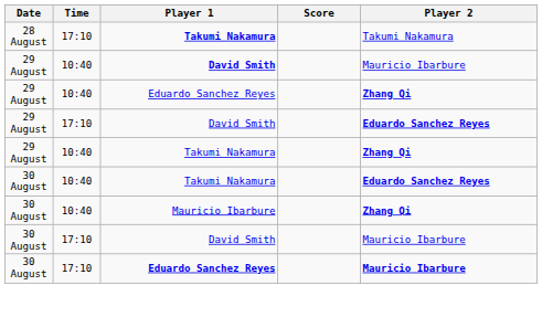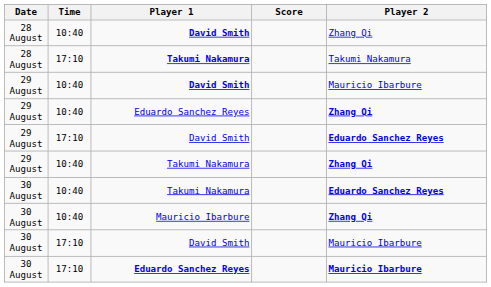+ row: 28 August | 10:40 | David Smith | Zhang Qi
